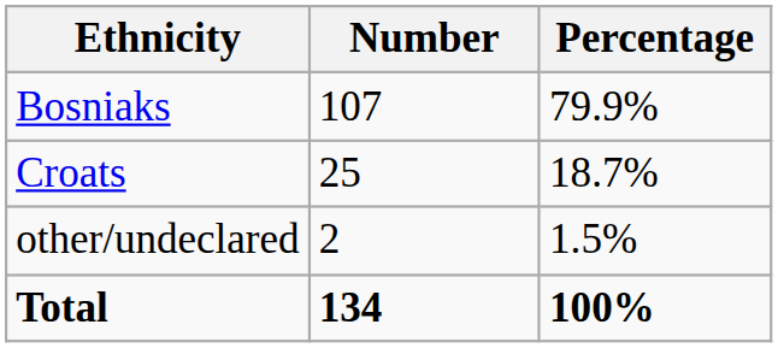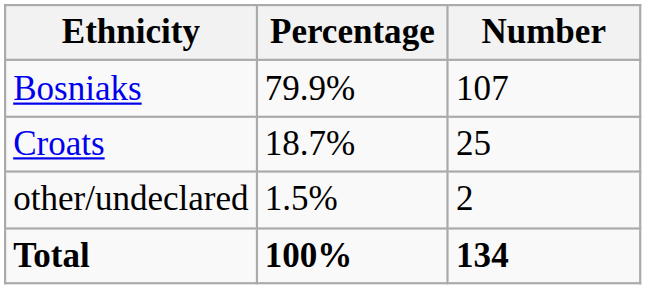columns swapped: Number <-> Percentage
